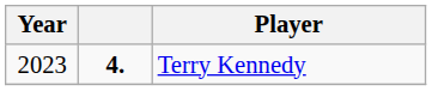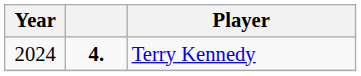Terry Kennedy | Year: 2023 -> 2024
